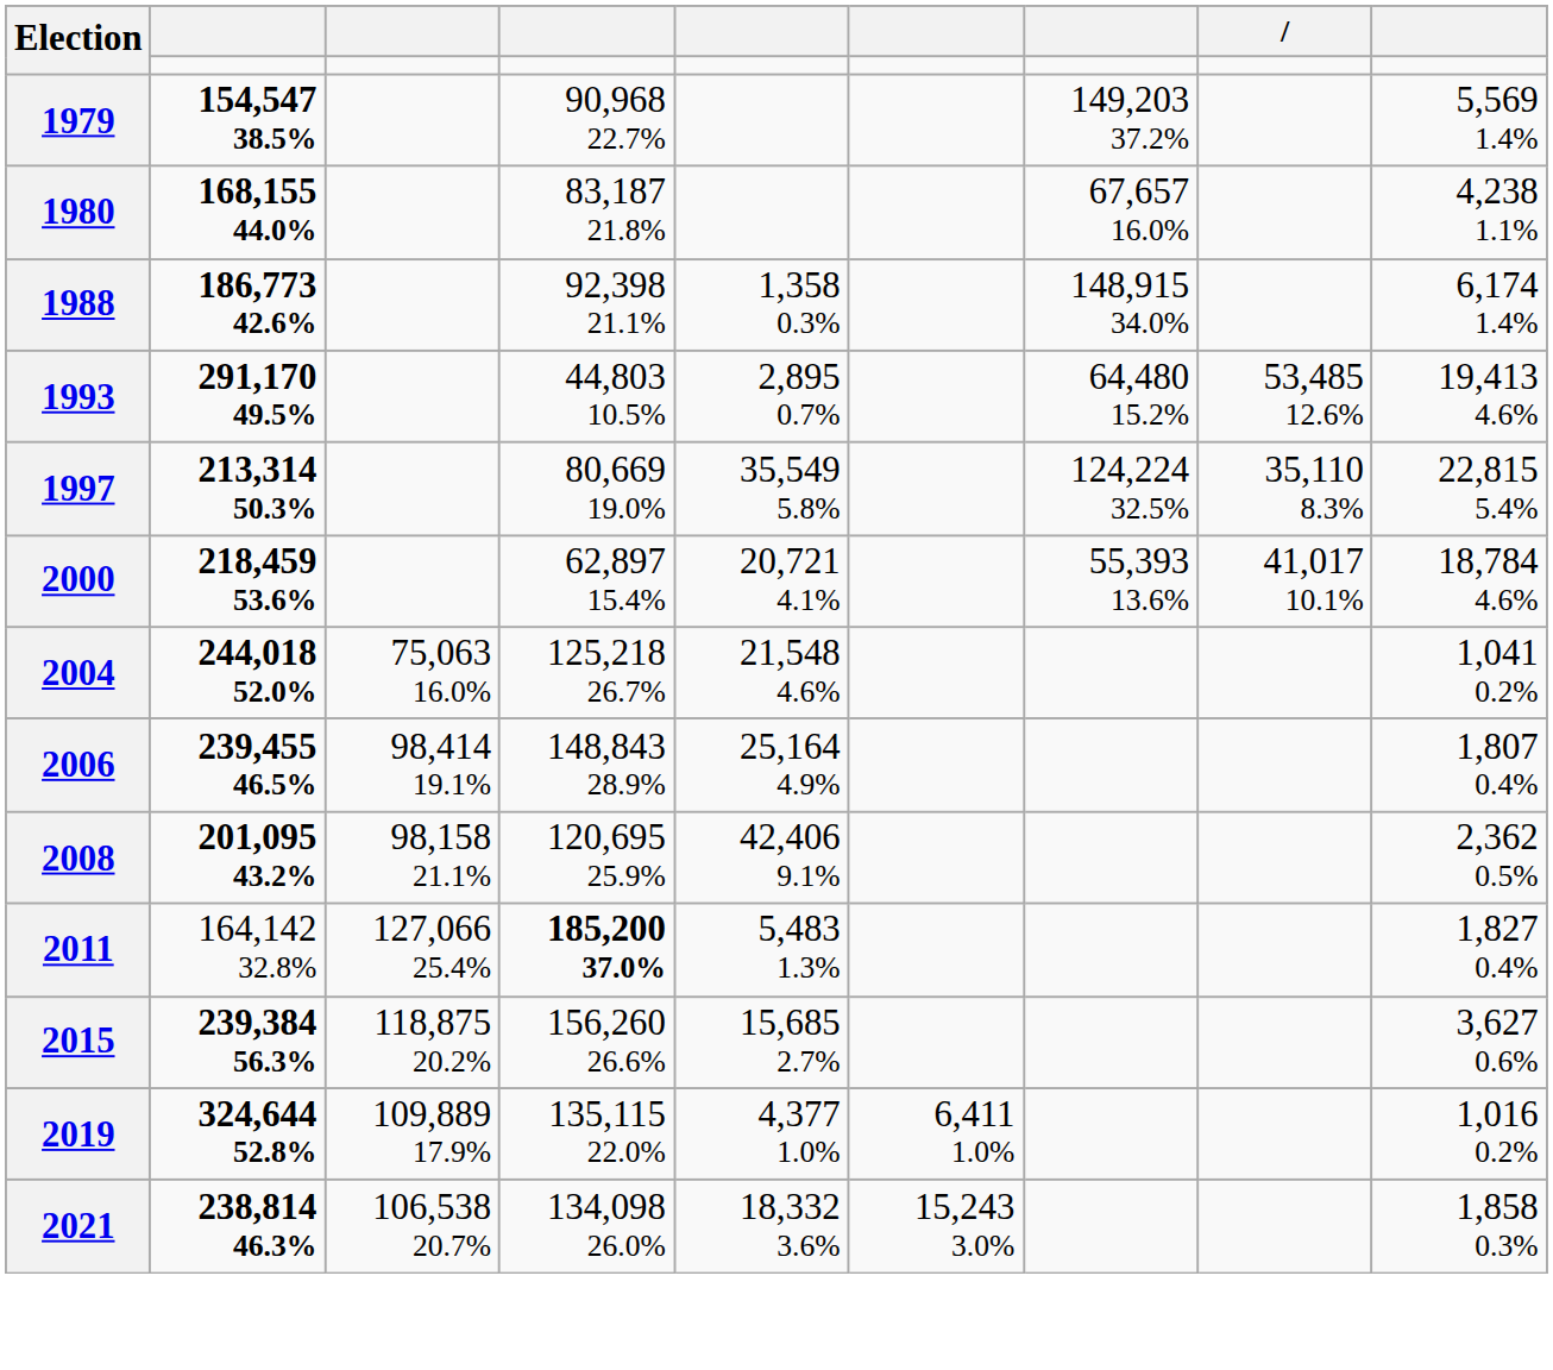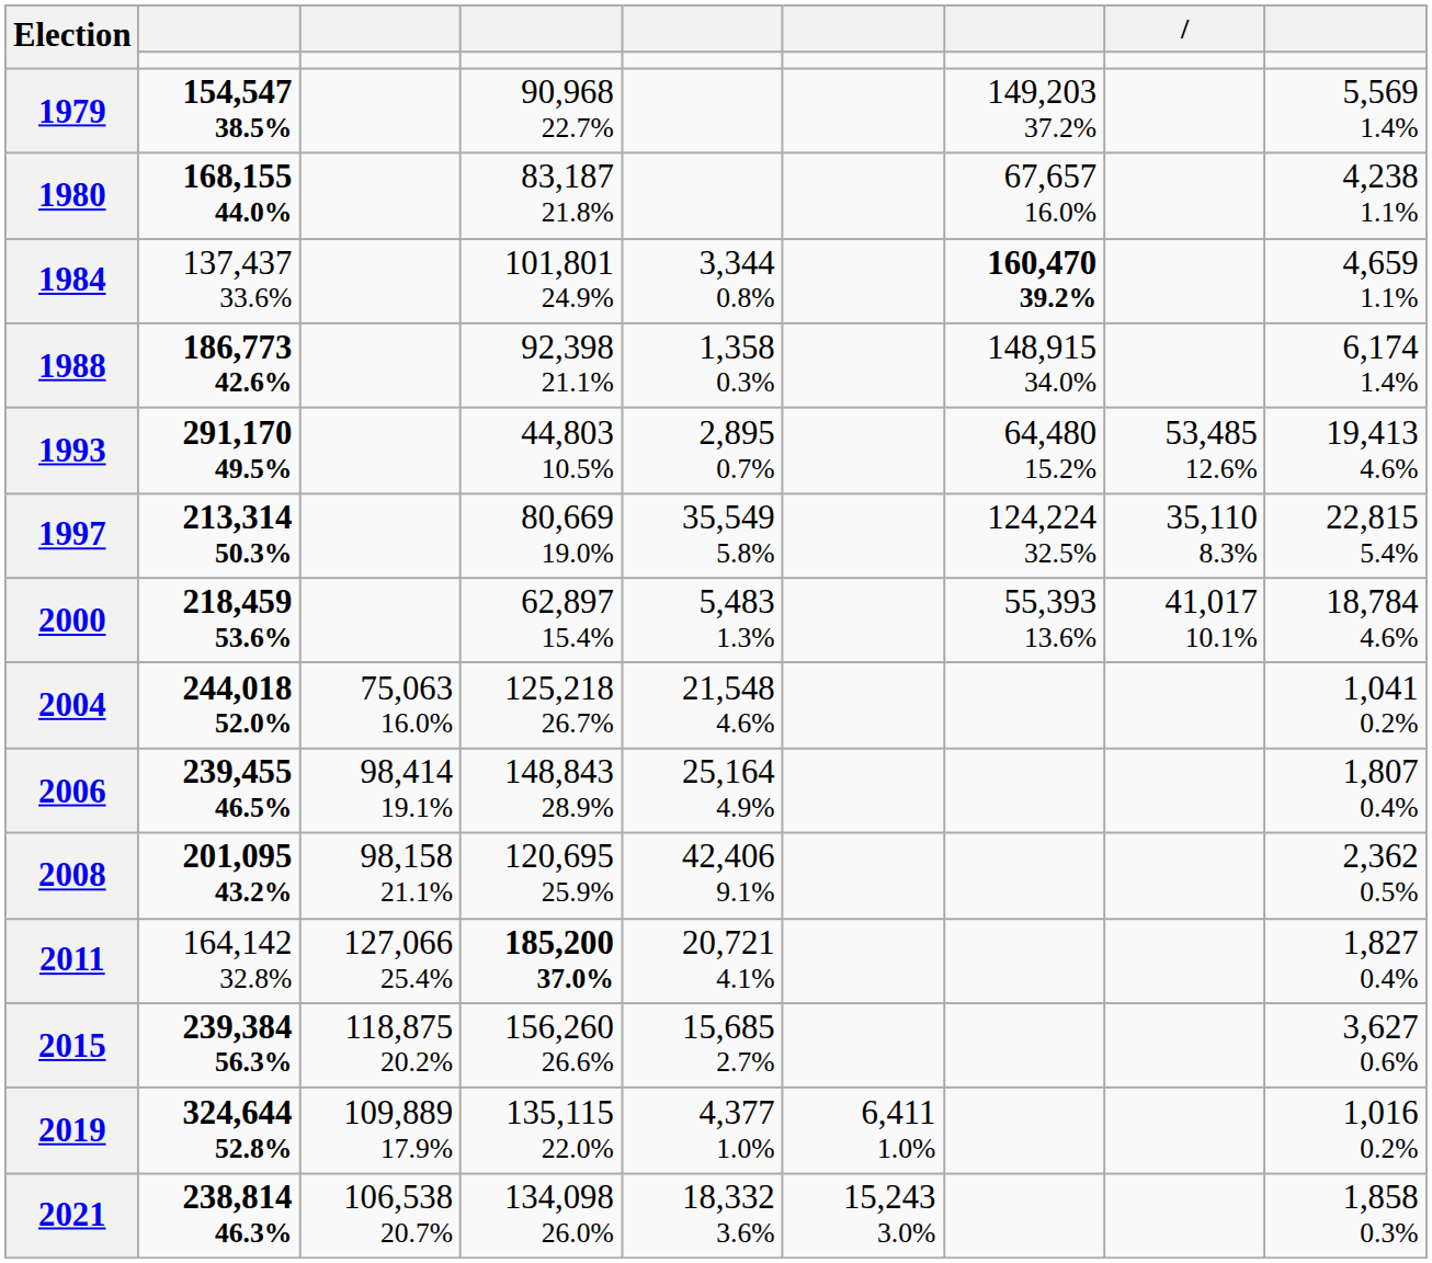+ row: 1984 | 137,437 33.6% | 101,801 24.9% | 3,344 0.8% | 160,470 39.2% | 4,659 1.1%
2000 | column 5: 20,721 4.1% -> 5,483 1.3%
2011 | column 5: 5,483 1.3% -> 20,721 4.1%
